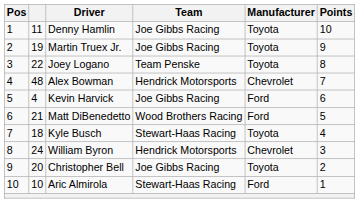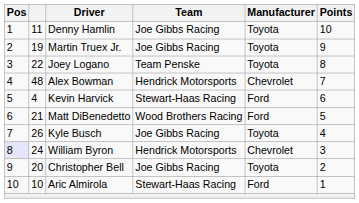Kevin Harvick | Team: Joe Gibbs Racing -> Stewart-Haas Racing
Kyle Busch | column 2: 18 -> 26
Kyle Busch | Team: Stewart-Haas Racing -> Joe Gibbs Racing
William Byron | Pos: no background -> lavender background
